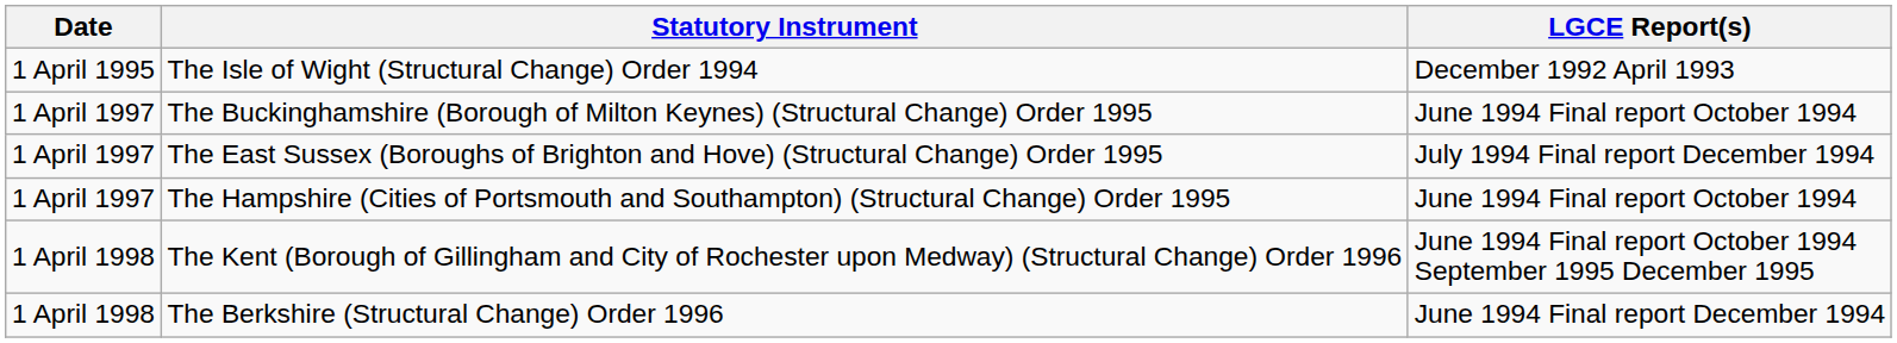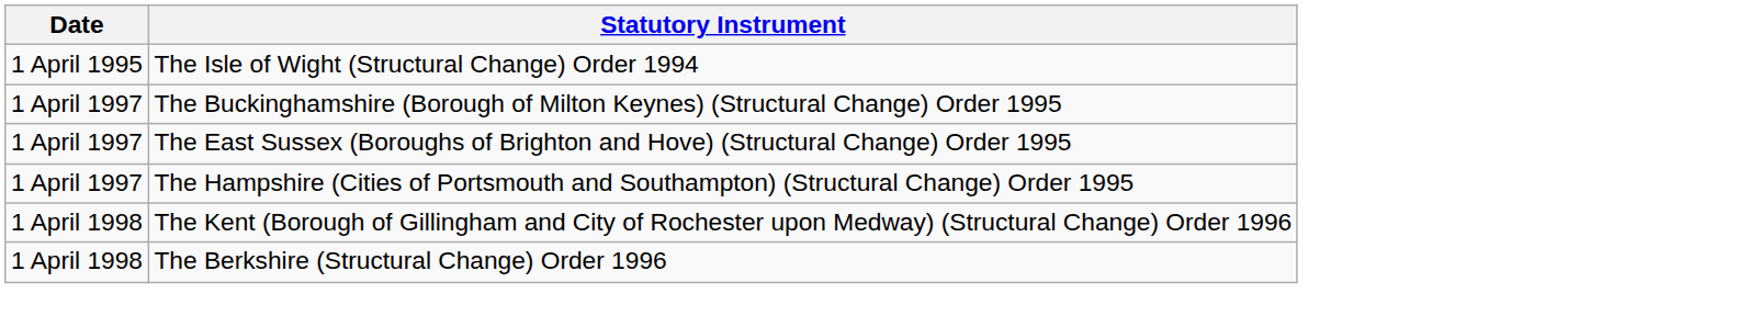- column: LGCE Report(s) | December 1992 April 1993 | June 1994 Final report October 1994 | July 1994 Final report December 1994 | June 1994 Final report October 1994 | June 1994 Final report October 1994 September 1995 December 1995 | June 1994 Final report December 1994
